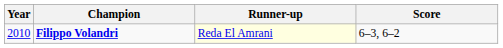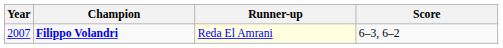Filippo Volandri | Year: 2010 -> 2007
